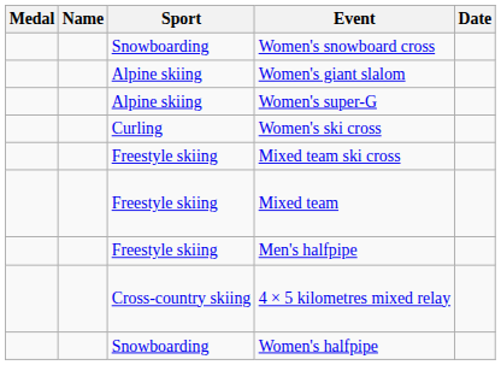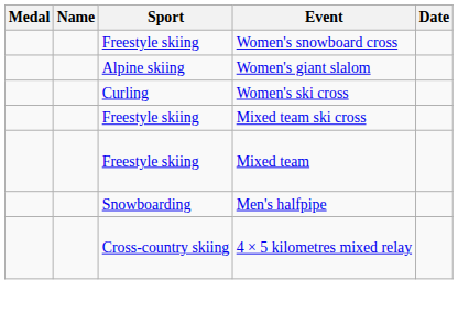Women's snowboard cross | Sport: Snowboarding -> Freestyle skiing
- row: Alpine skiing | Women's super-G
Men's halfpipe | Sport: Freestyle skiing -> Snowboarding
- row: Snowboarding | Women's halfpipe
